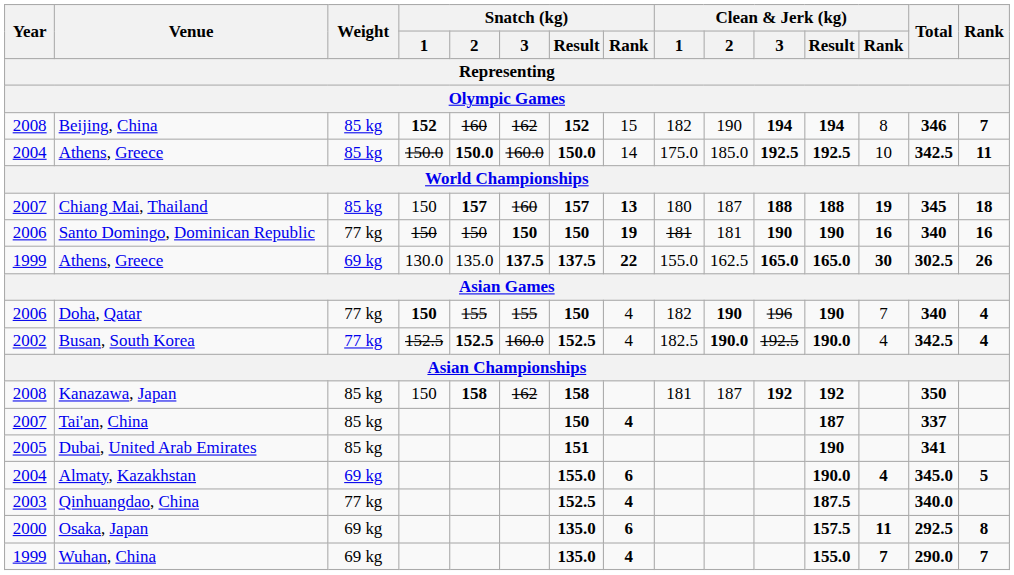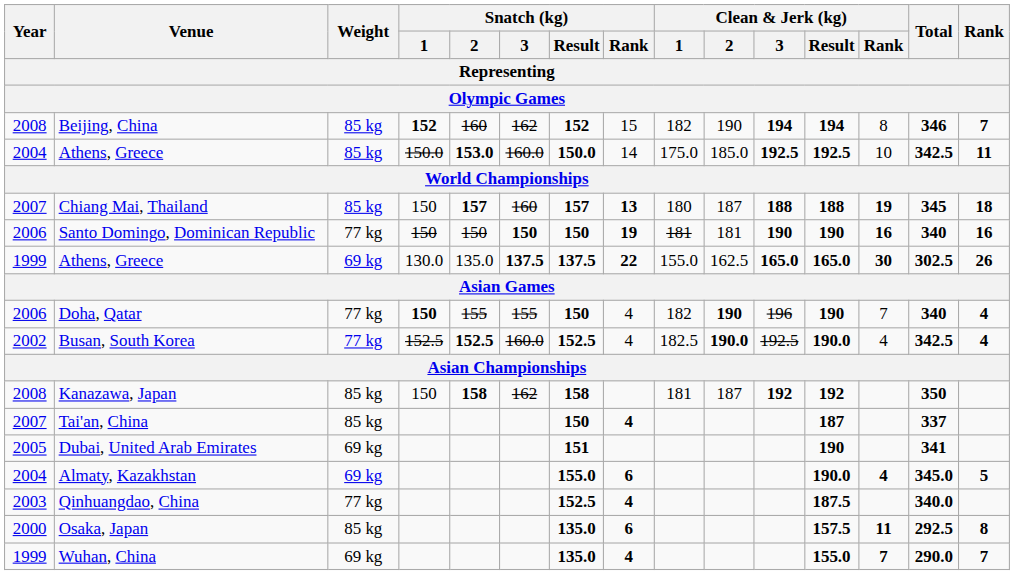2004 / Athens, Greece | Snatch (kg) / 2: 150.0 -> 153.0
Dubai, United Arab Emirates | Weight: 85 kg -> 69 kg
Osaka, Japan | Weight: 69 kg -> 85 kg
